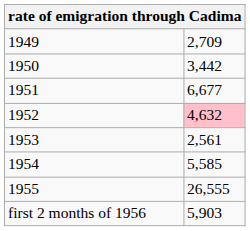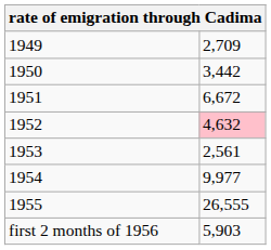1951 | column 2: 6,677 -> 6,672
1954 | column 2: 5,585 -> 9,977
